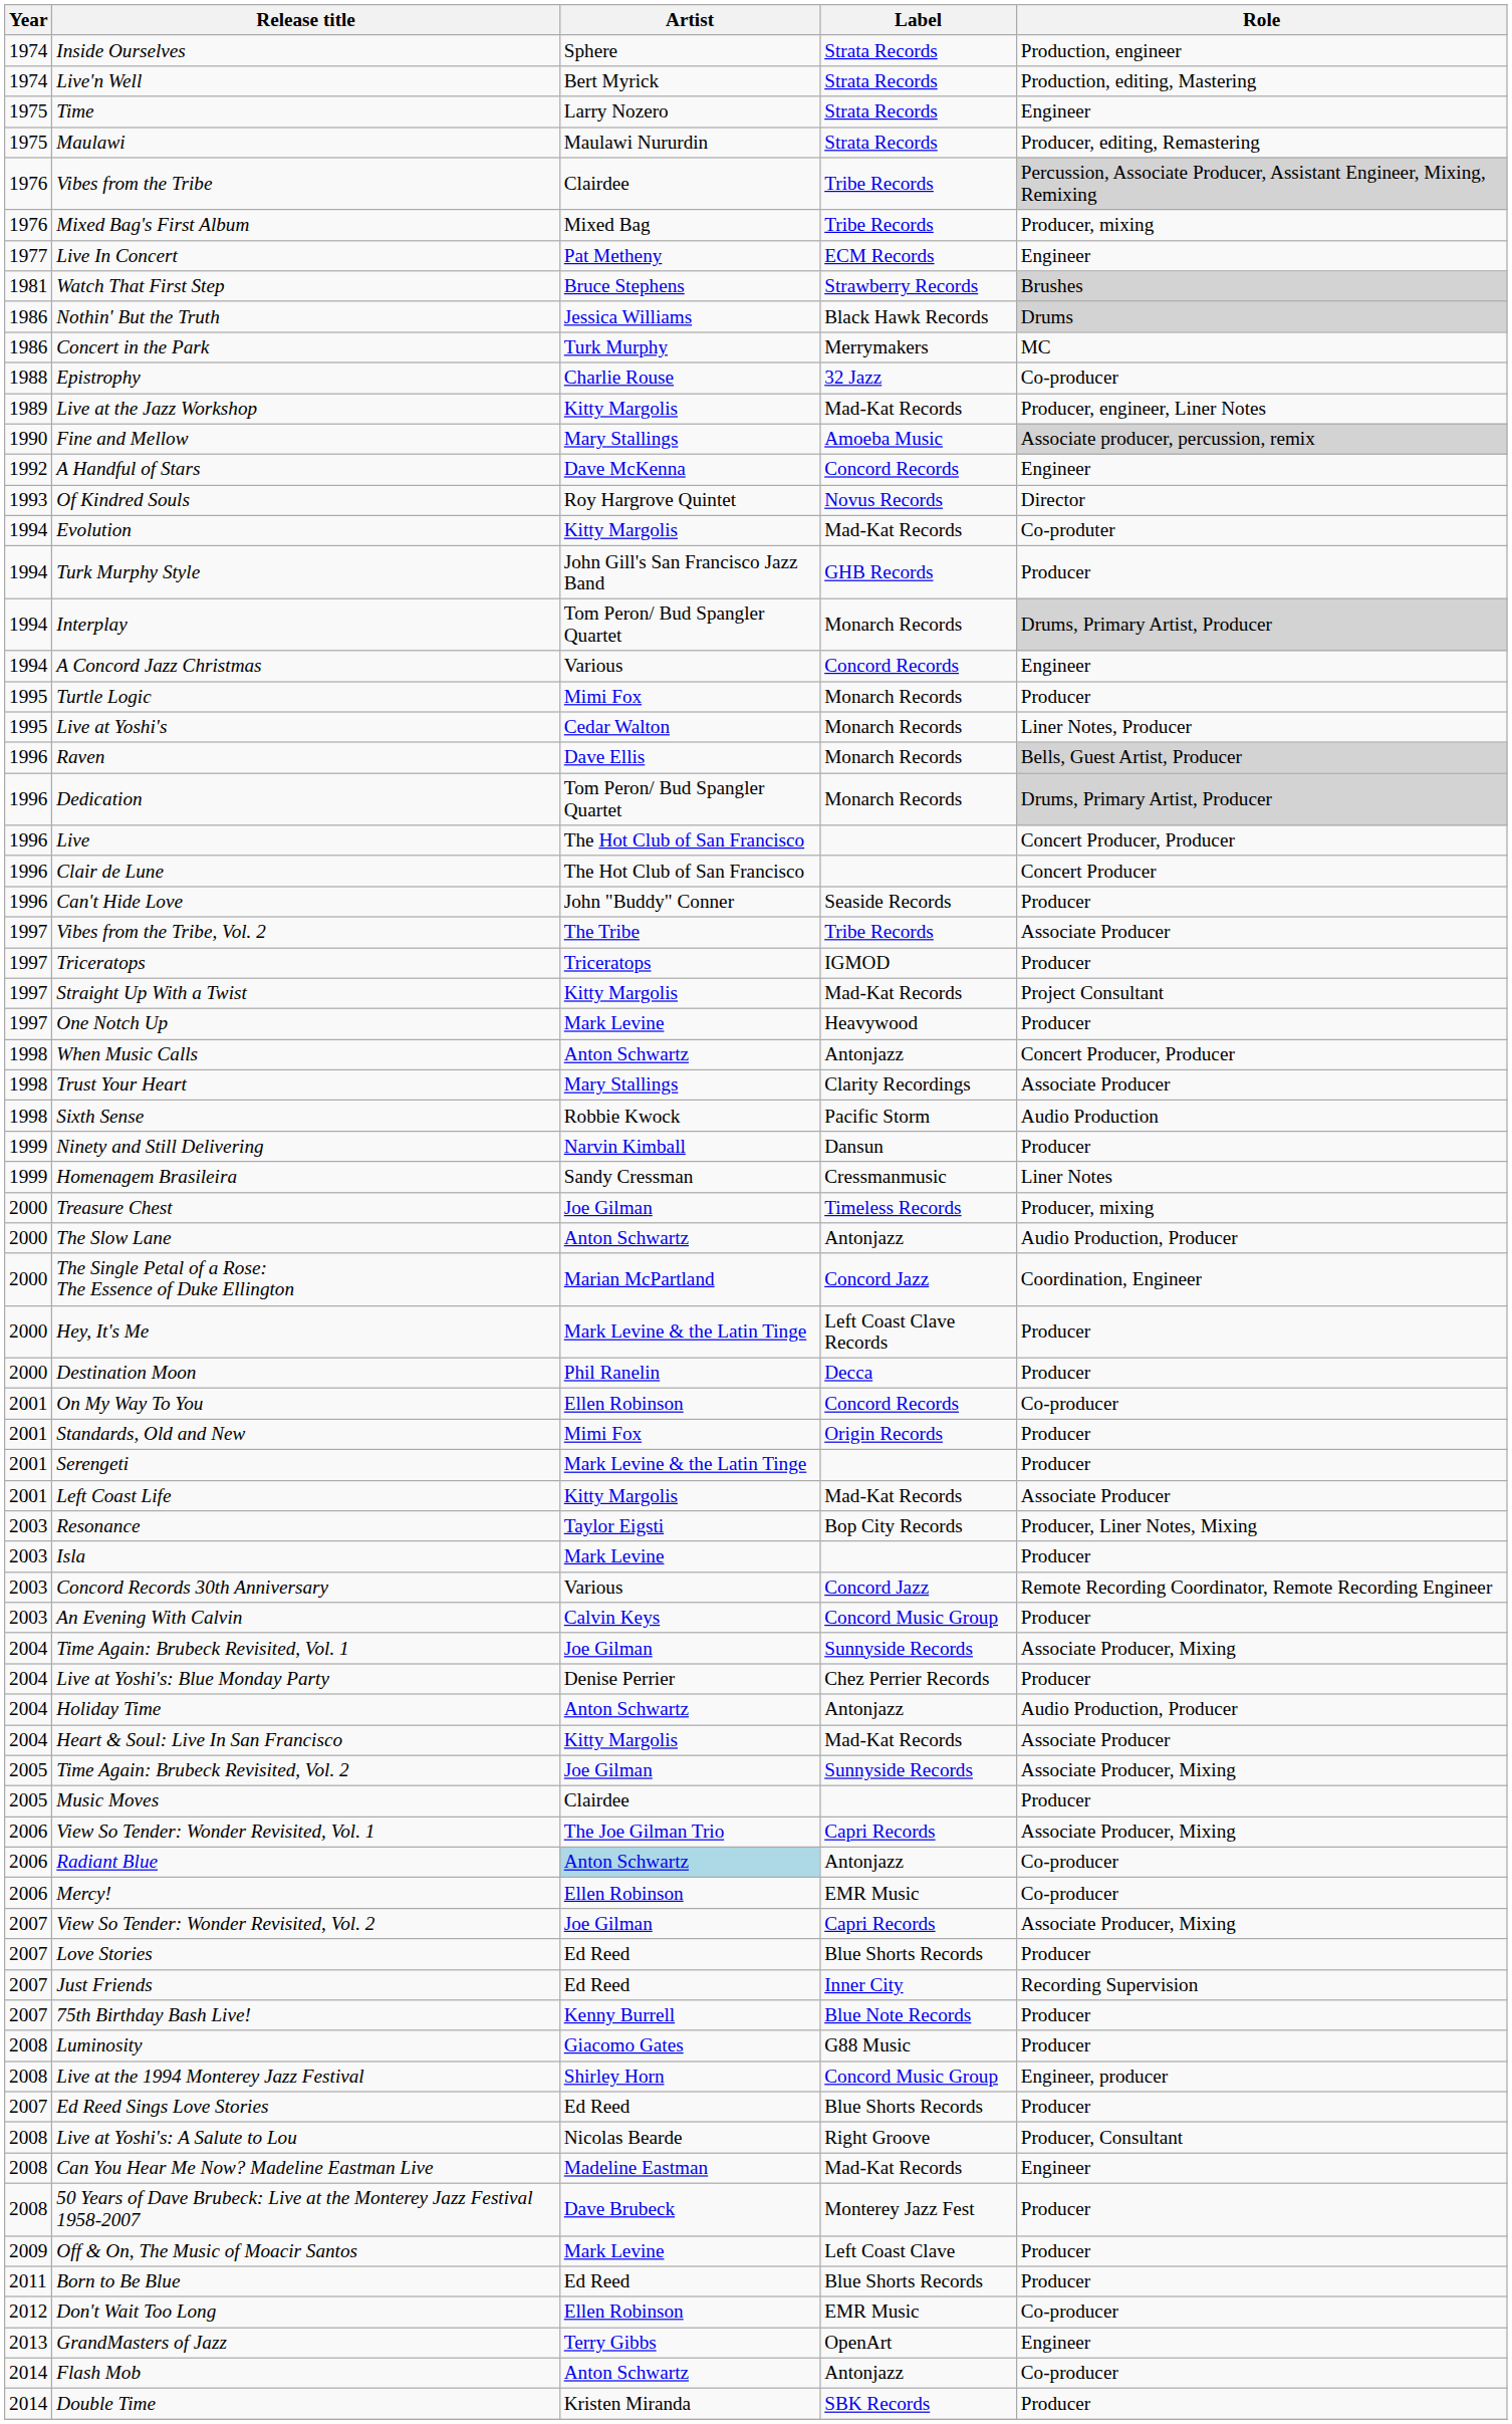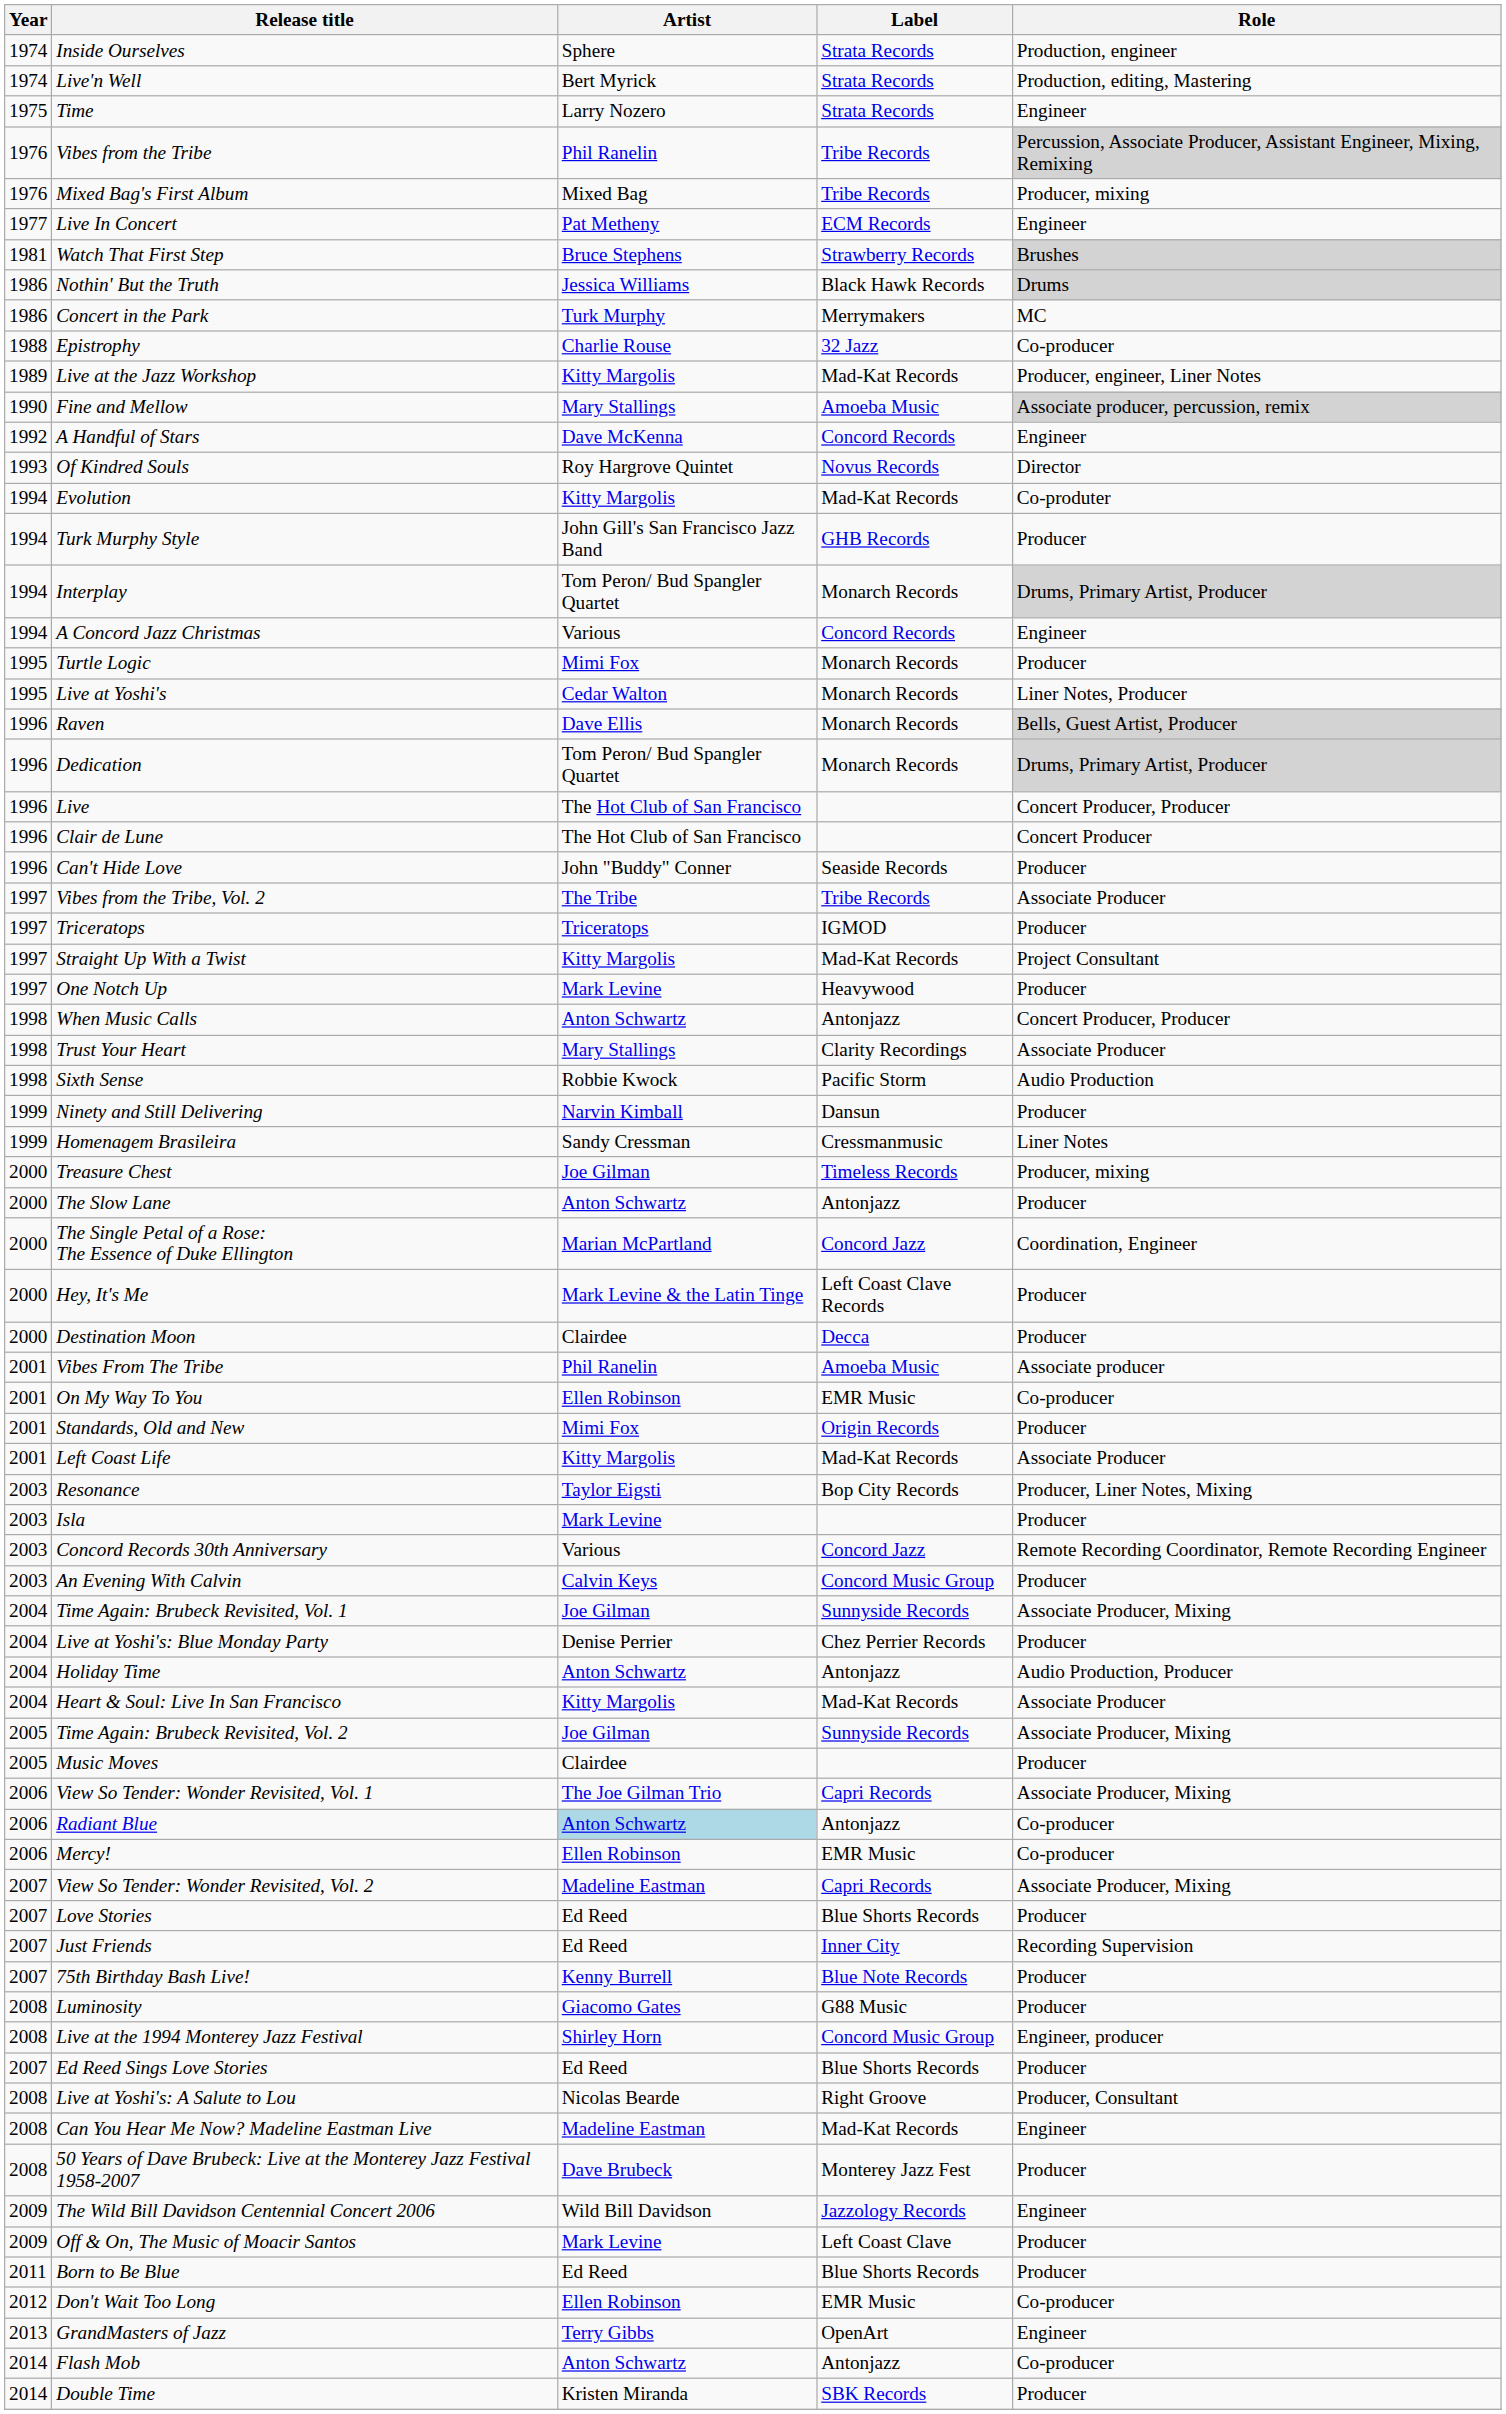- row: 1975 | Maulawi | Maulawi Nururdin | Strata Records | Producer, editing, Remastering
Vibes from the Tribe | Artist: Clairdee -> Phil Ranelin
The Slow Lane | Role: Audio Production, Producer -> Producer
Destination Moon | Artist: Phil Ranelin -> Clairdee
+ row: 2001 | Vibes From The Tribe | Phil Ranelin | Amoeba Music | Associate producer
On My Way To You | Label: Concord Records -> EMR Music
- row: 2001 | Serengeti | Mark Levine & the Latin Tinge | Producer
View So Tender: Wonder Revisited, Vol. 2 | Artist: Joe Gilman -> Madeline Eastman
+ row: 2009 | The Wild Bill Davidson Centennial Concert 2006 | Wild Bill Davidson | Jazzology Records | Engineer
